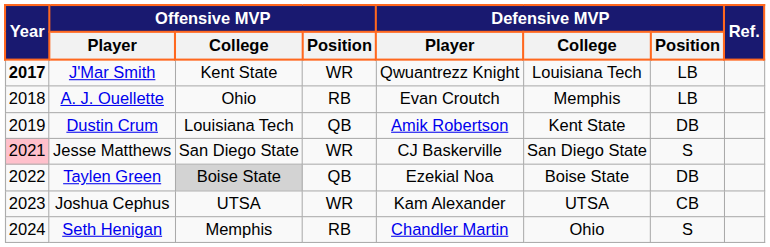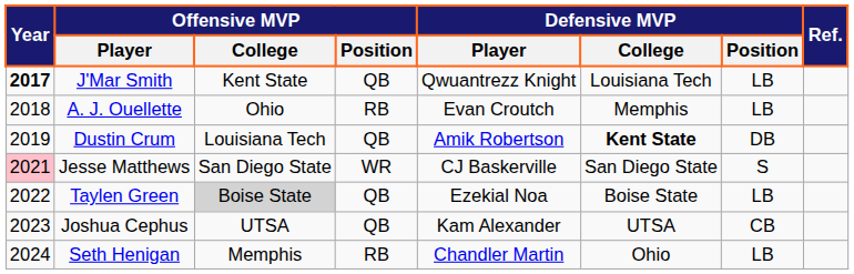J'Mar Smith | Offensive MVP / Position: WR -> QB
Dustin Crum | Defensive MVP / College: normal -> bold
Taylen Green | Defensive MVP / Position: DB -> LB
Joshua Cephus | Offensive MVP / Position: WR -> QB
Seth Henigan | Defensive MVP / Position: S -> LB
